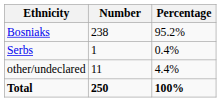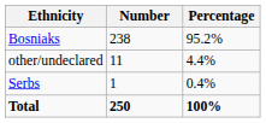rows swapped: Serbs <-> other/undeclared
